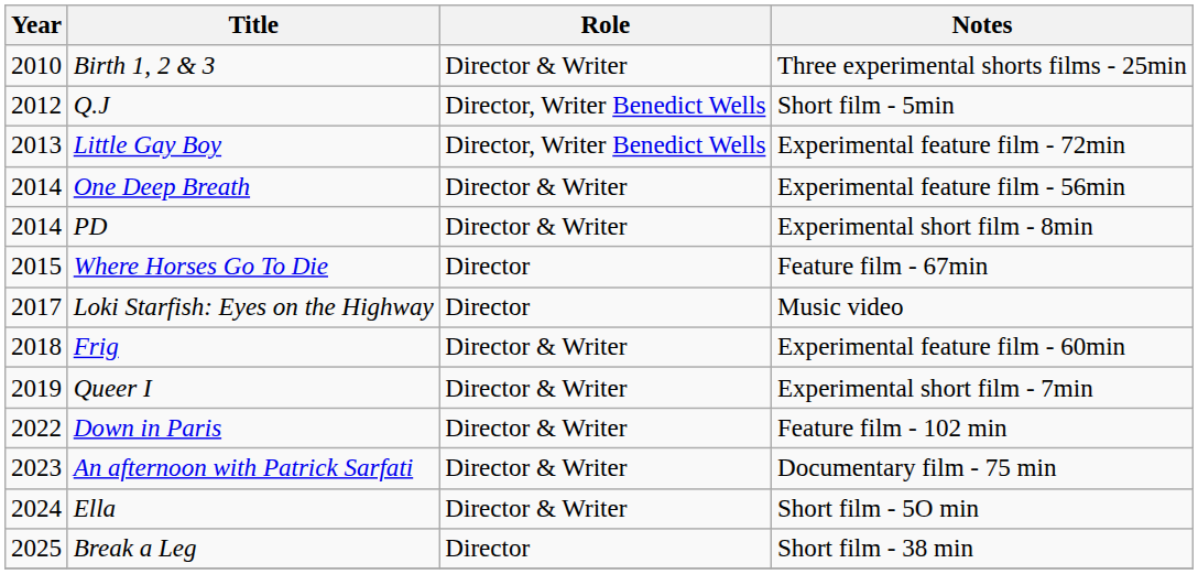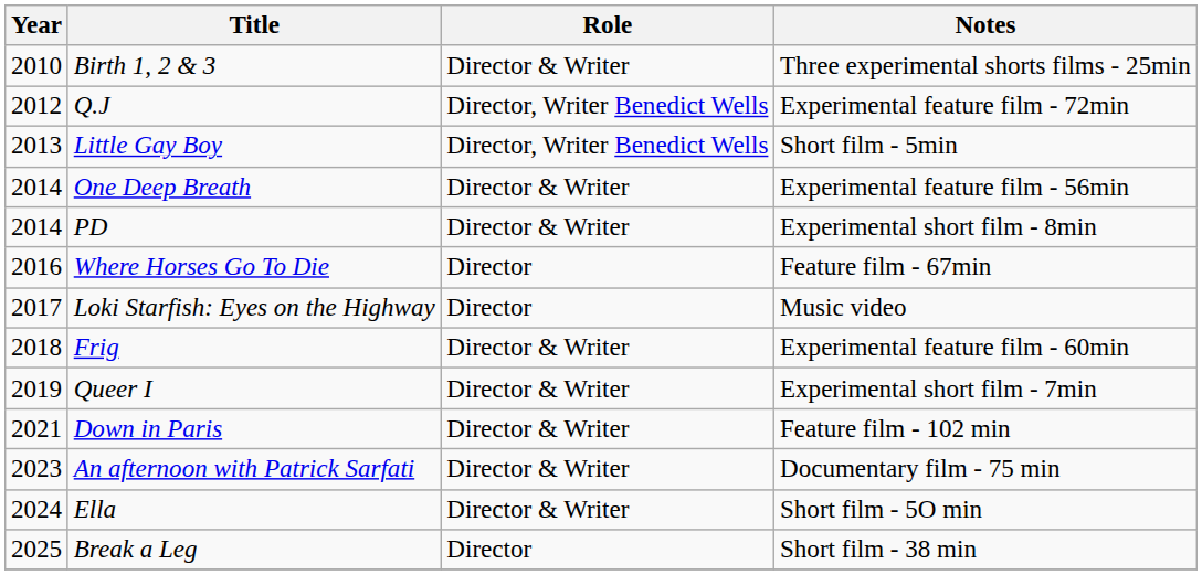Q.J | Notes: Short film - 5min -> Experimental feature film - 72min
Little Gay Boy | Notes: Experimental feature film - 72min -> Short film - 5min
Where Horses Go To Die | Year: 2015 -> 2016
Down in Paris | Year: 2022 -> 2021
